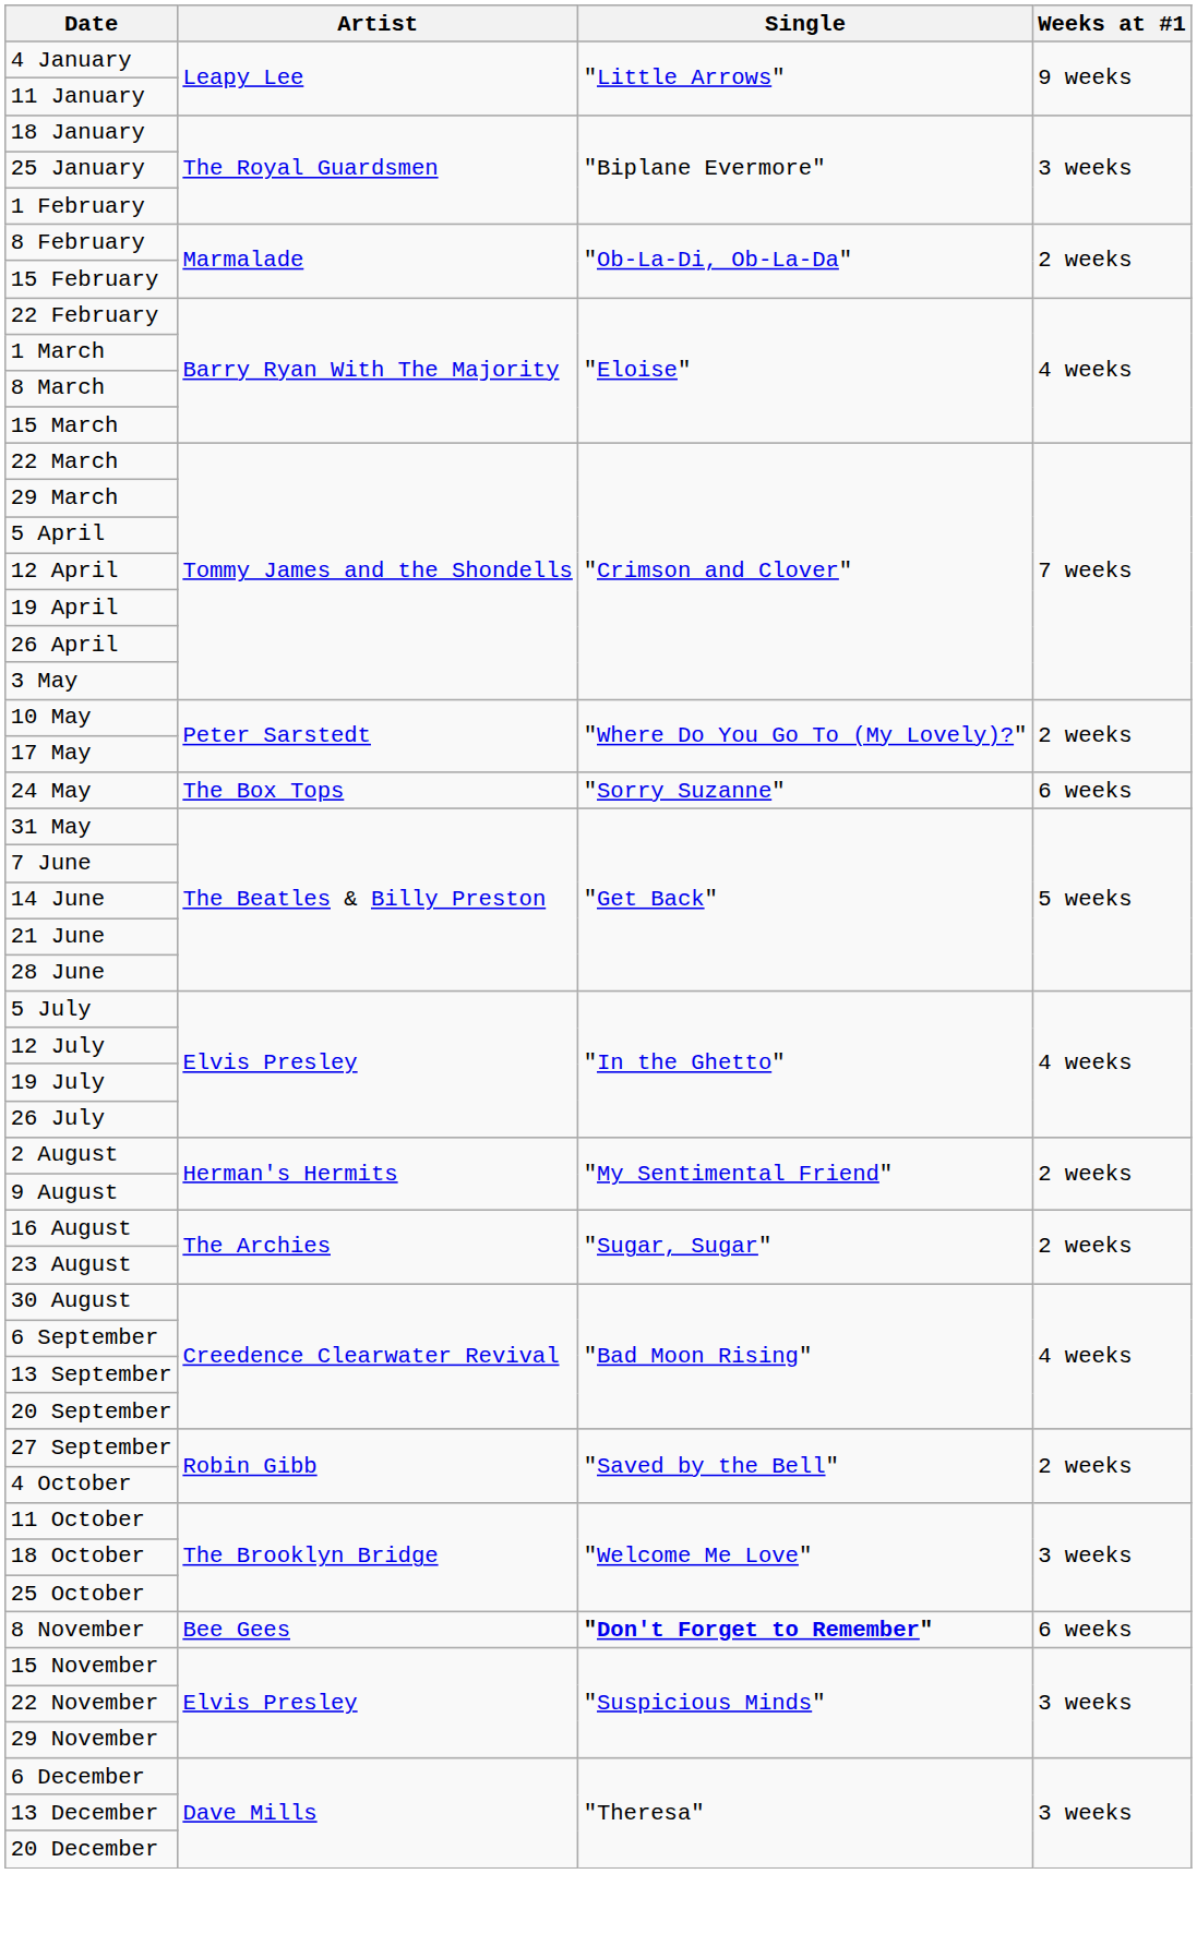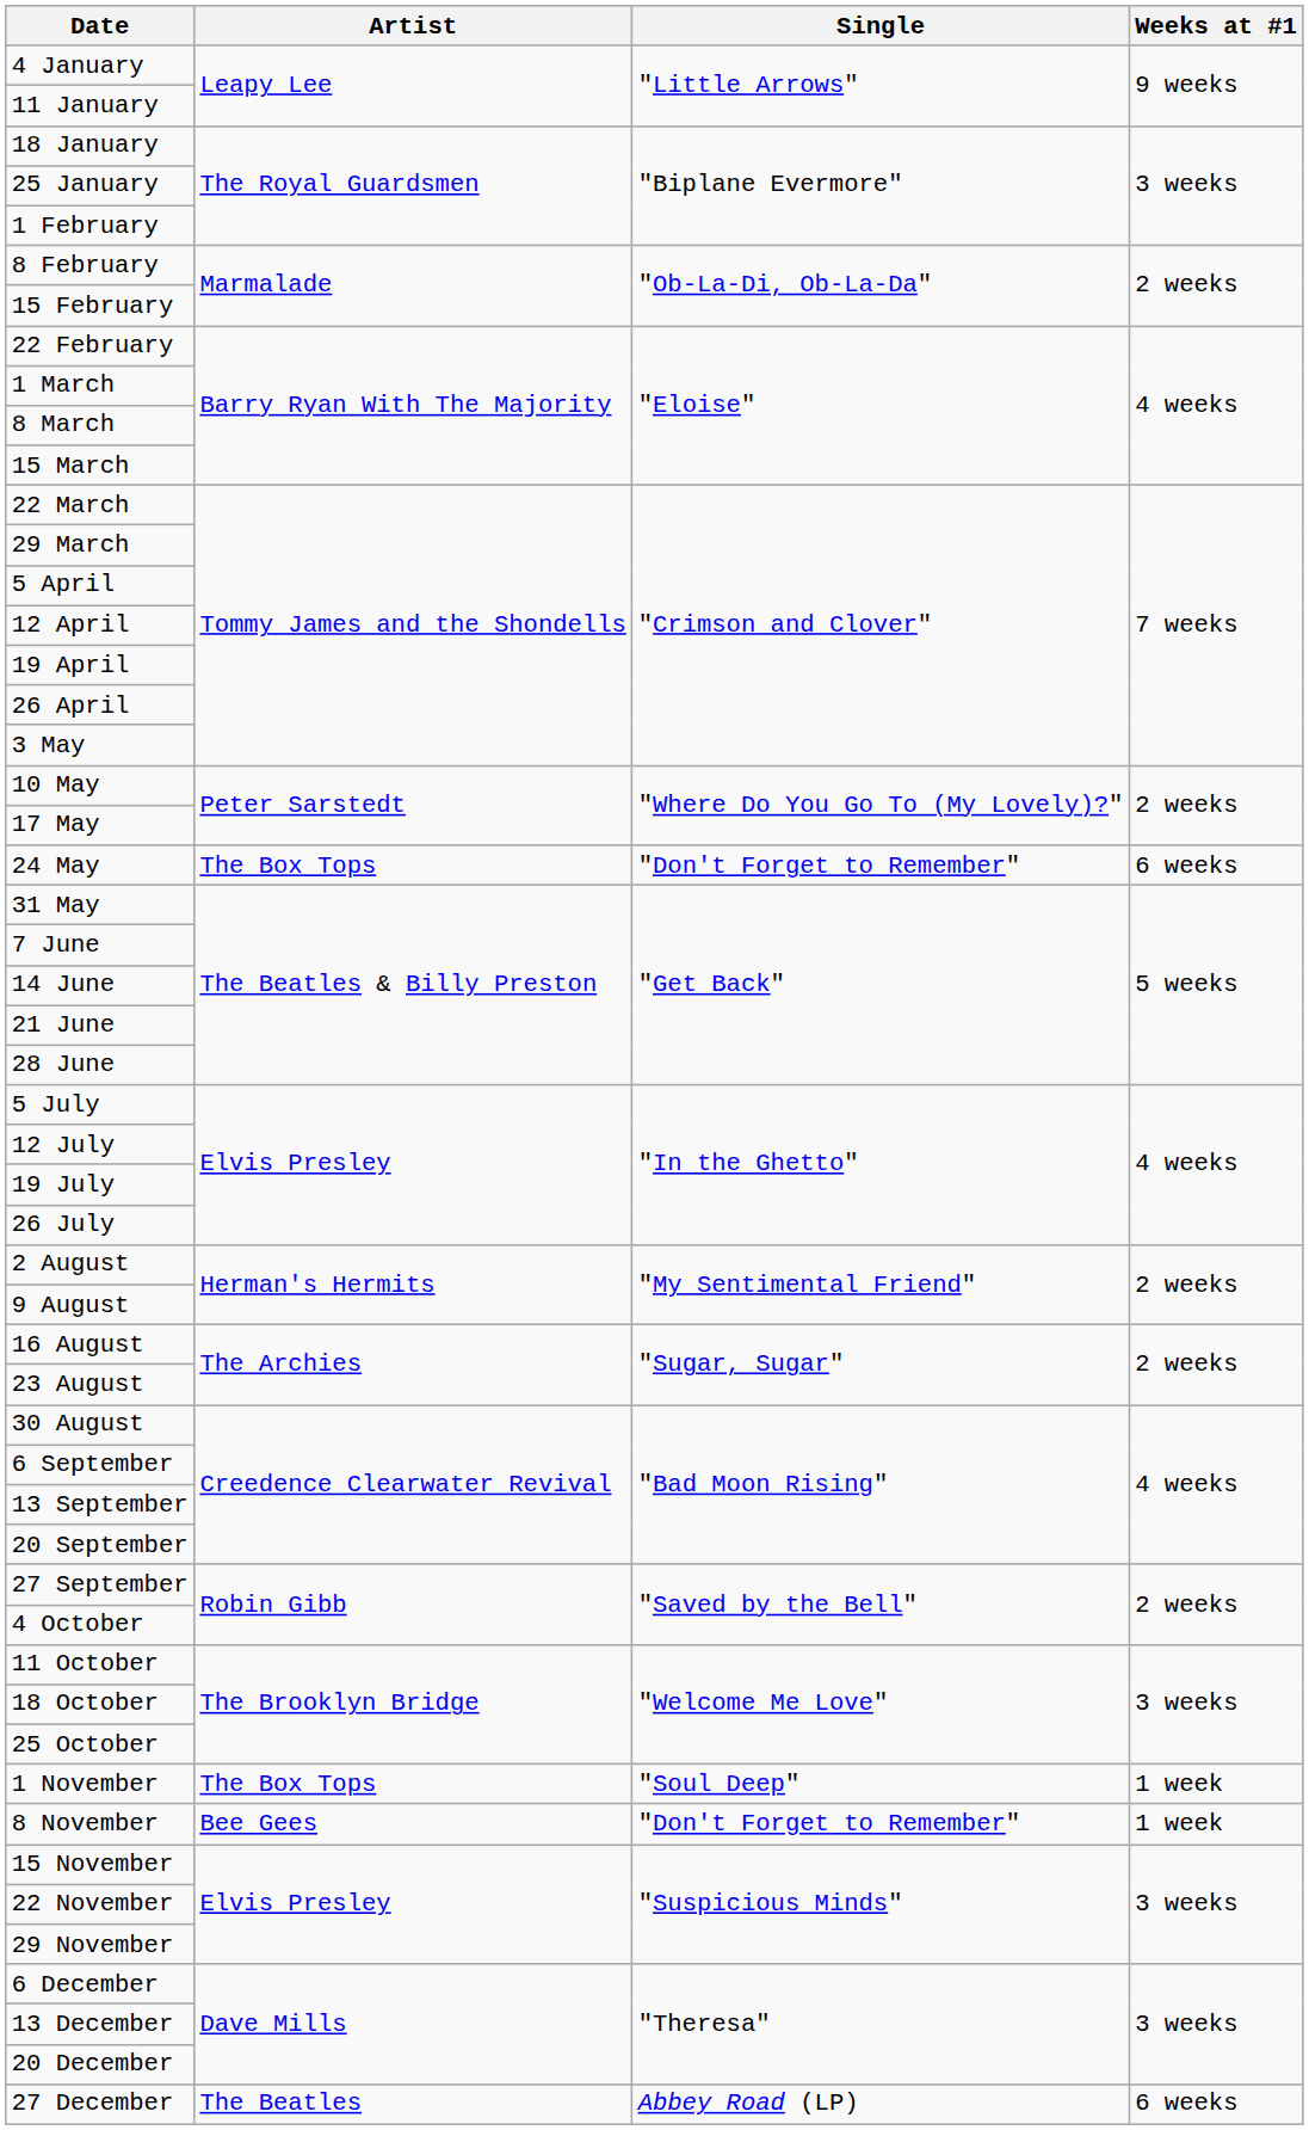24 May | Single: "Sorry Suzanne" -> "Don't Forget to Remember"
+ row: 1 November | The Box Tops | "Soul Deep" | 1 week
8 November | Single: bold -> normal
8 November | Weeks at #1: 6 weeks -> 1 week
+ row: 27 December | The Beatles | Abbey Road (LP) | 6 weeks
